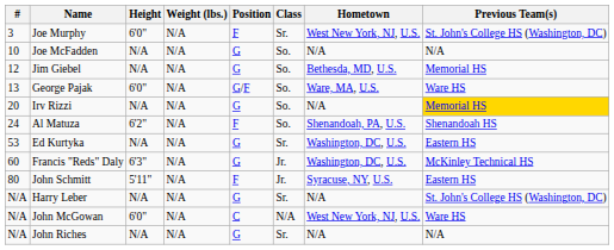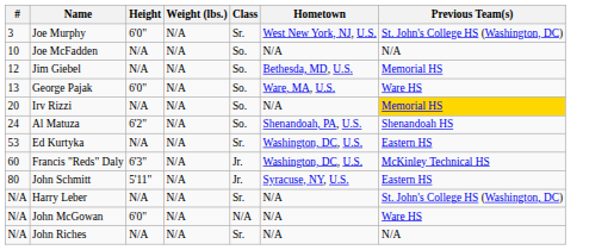- column: Position | F | G | G | G/F | G | F | G | G | F | G | C | G
John McGowan | Hometown: West New York, NJ, U.S. -> N/A
